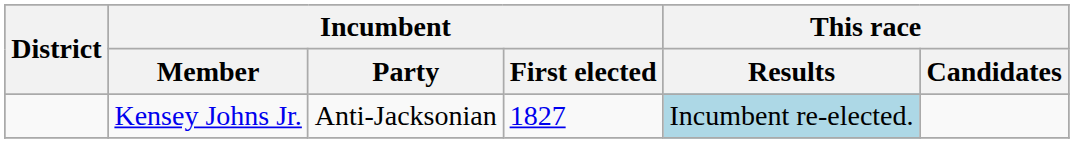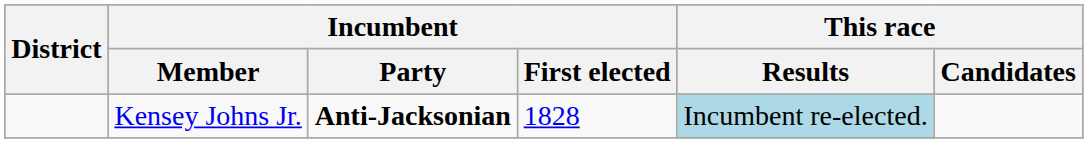Kensey Johns Jr. | Incumbent / Party: normal -> bold
Kensey Johns Jr. | Incumbent / First elected: 1827 -> 1828
